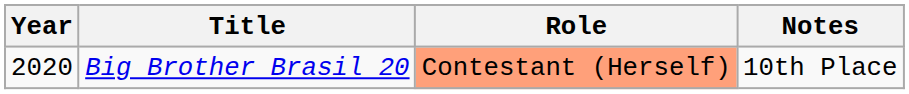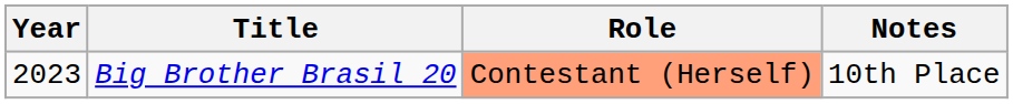Big Brother Brasil 20 | Year: 2020 -> 2023
